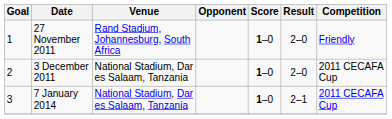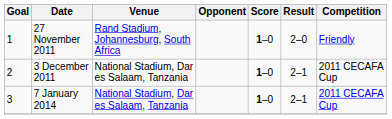3 December 2011 | Result: 2–0 -> 2–1
